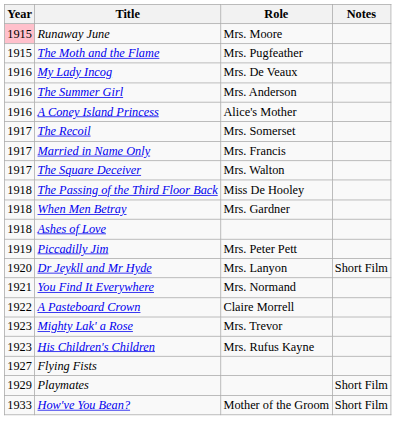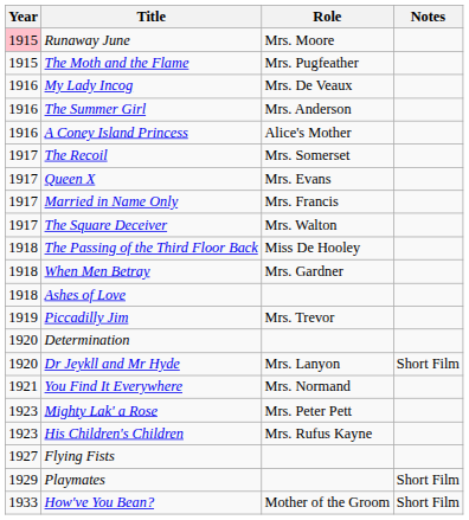+ row: 1917 | Queen X | Mrs. Evans
Piccadilly Jim | Role: Mrs. Peter Pett -> Mrs. Trevor
+ row: 1920 | Determination
- row: 1922 | A Pasteboard Crown | Claire Morrell
Mighty Lak' a Rose | Role: Mrs. Trevor -> Mrs. Peter Pett
